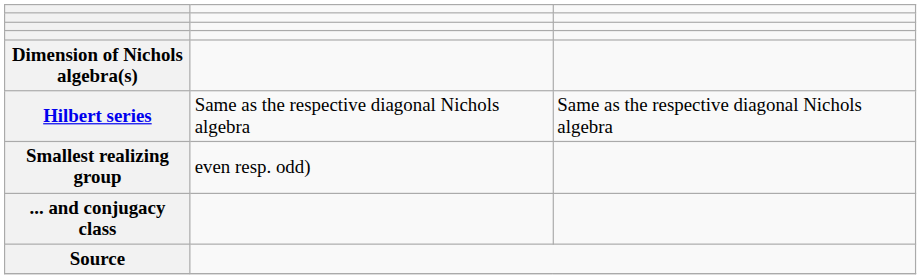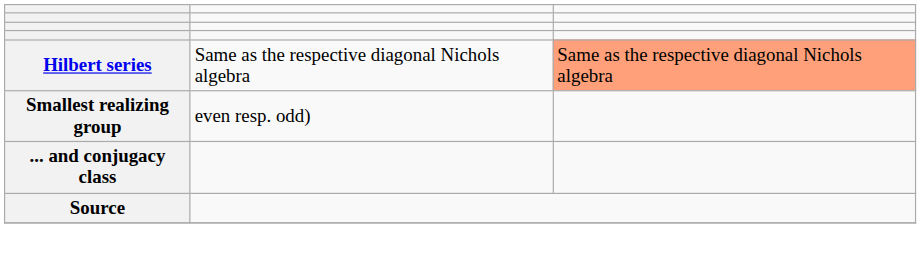- row: Dimension of Nichols algebra(s)
Hilbert series | column 3: no background -> lightsalmon background
